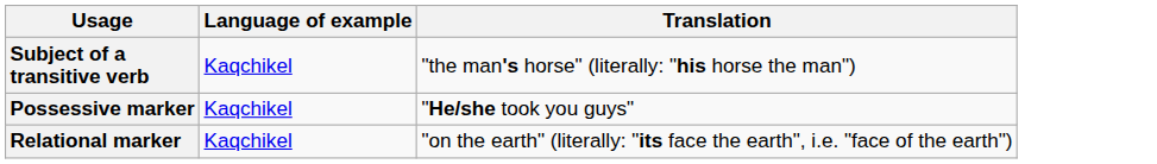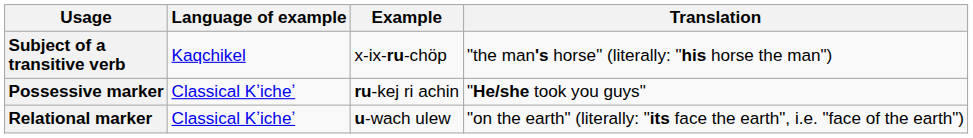+ column: Example | x-ix-ru-chöp | ru-kej ri achin | u-wach ulew
Possessive marker | Language of example: Kaqchikel -> Classical Kʼicheʼ
Relational marker | Language of example: Kaqchikel -> Classical Kʼicheʼ
